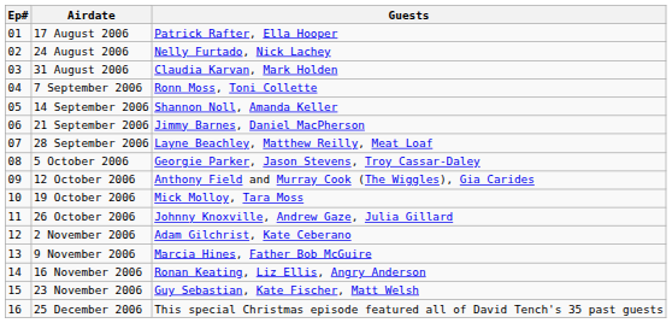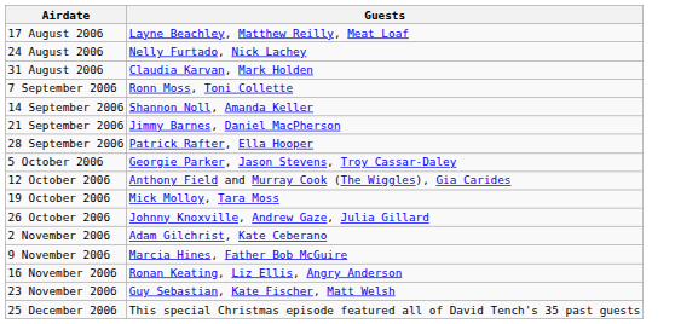- column: Ep# | 01 | 02 | 03 | 04 | 05 | 06 | 07 | 08 | 09 | 10 | 11 | 12 | 13 | 14 | 15 | 16
17 August 2006 | Guests: Patrick Rafter, Ella Hooper -> Layne Beachley, Matthew Reilly, Meat Loaf
28 September 2006 | Guests: Layne Beachley, Matthew Reilly, Meat Loaf -> Patrick Rafter, Ella Hooper
